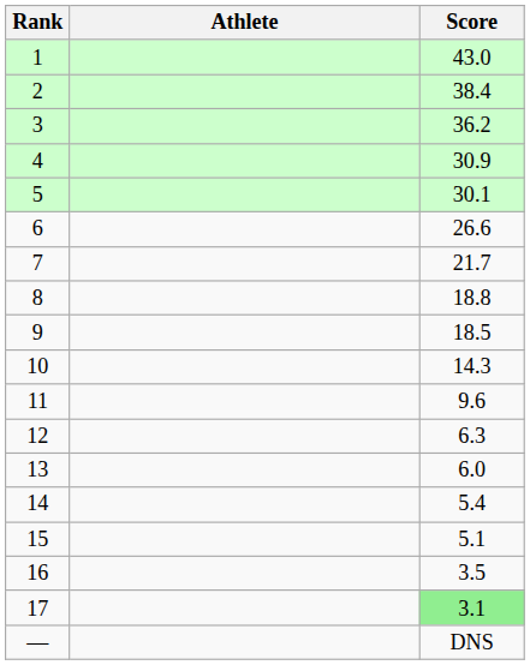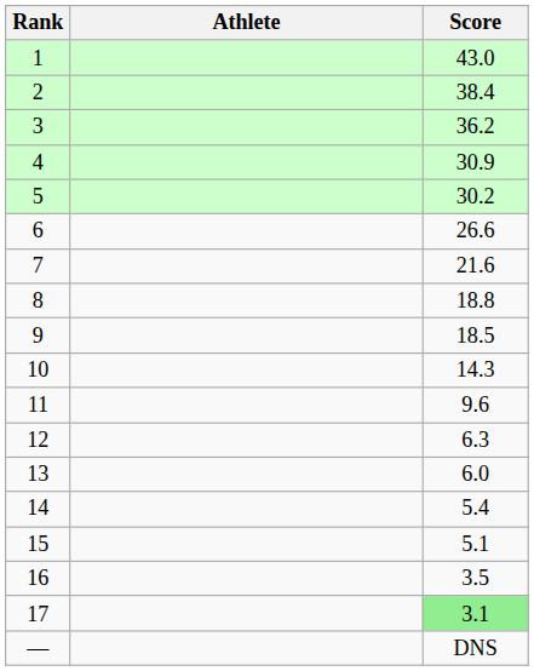5 | Score: 30.1 -> 30.2
7 | Score: 21.7 -> 21.6
